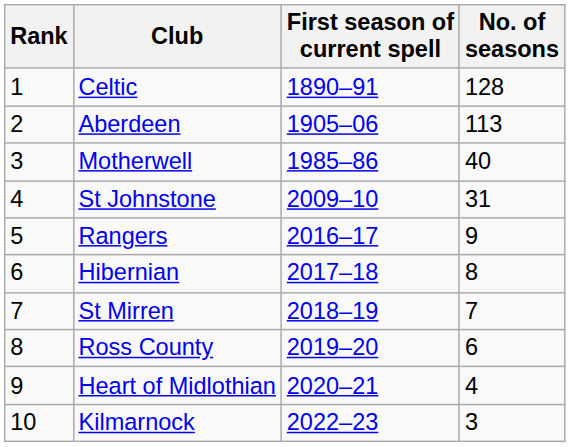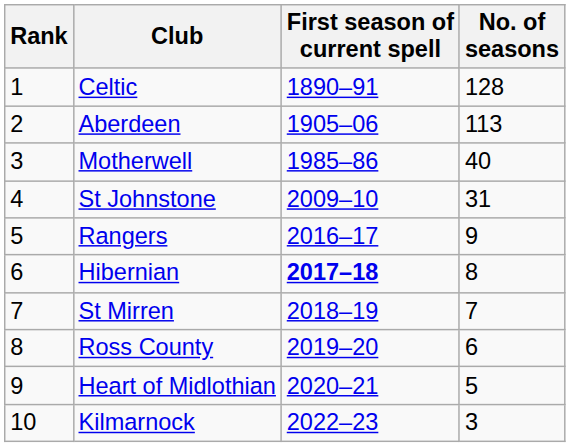Hibernian | First season of current spell: normal -> bold
Heart of Midlothian | No. of seasons: 4 -> 5
